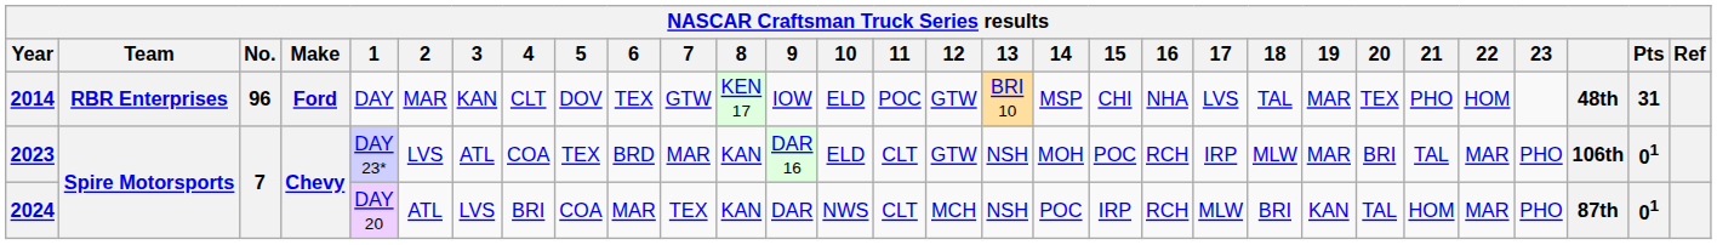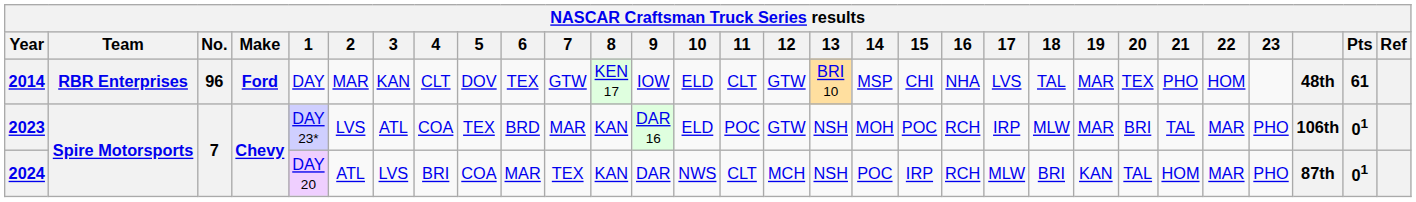2014 | 11: POC -> CLT
2014 | Pts: 31 -> 61
2023 | 11: CLT -> POC
